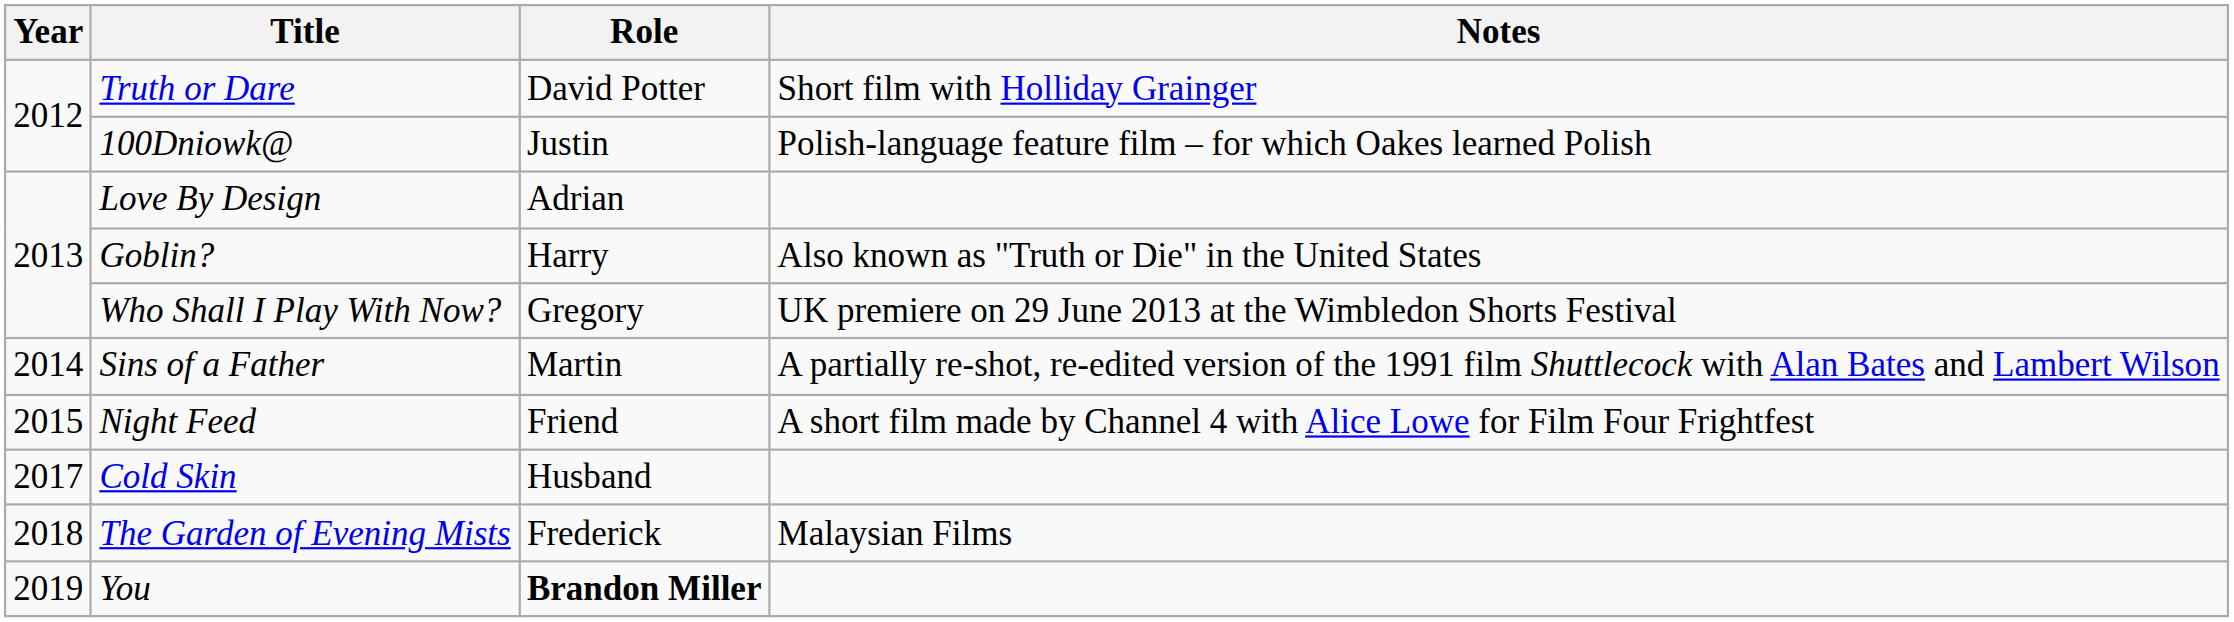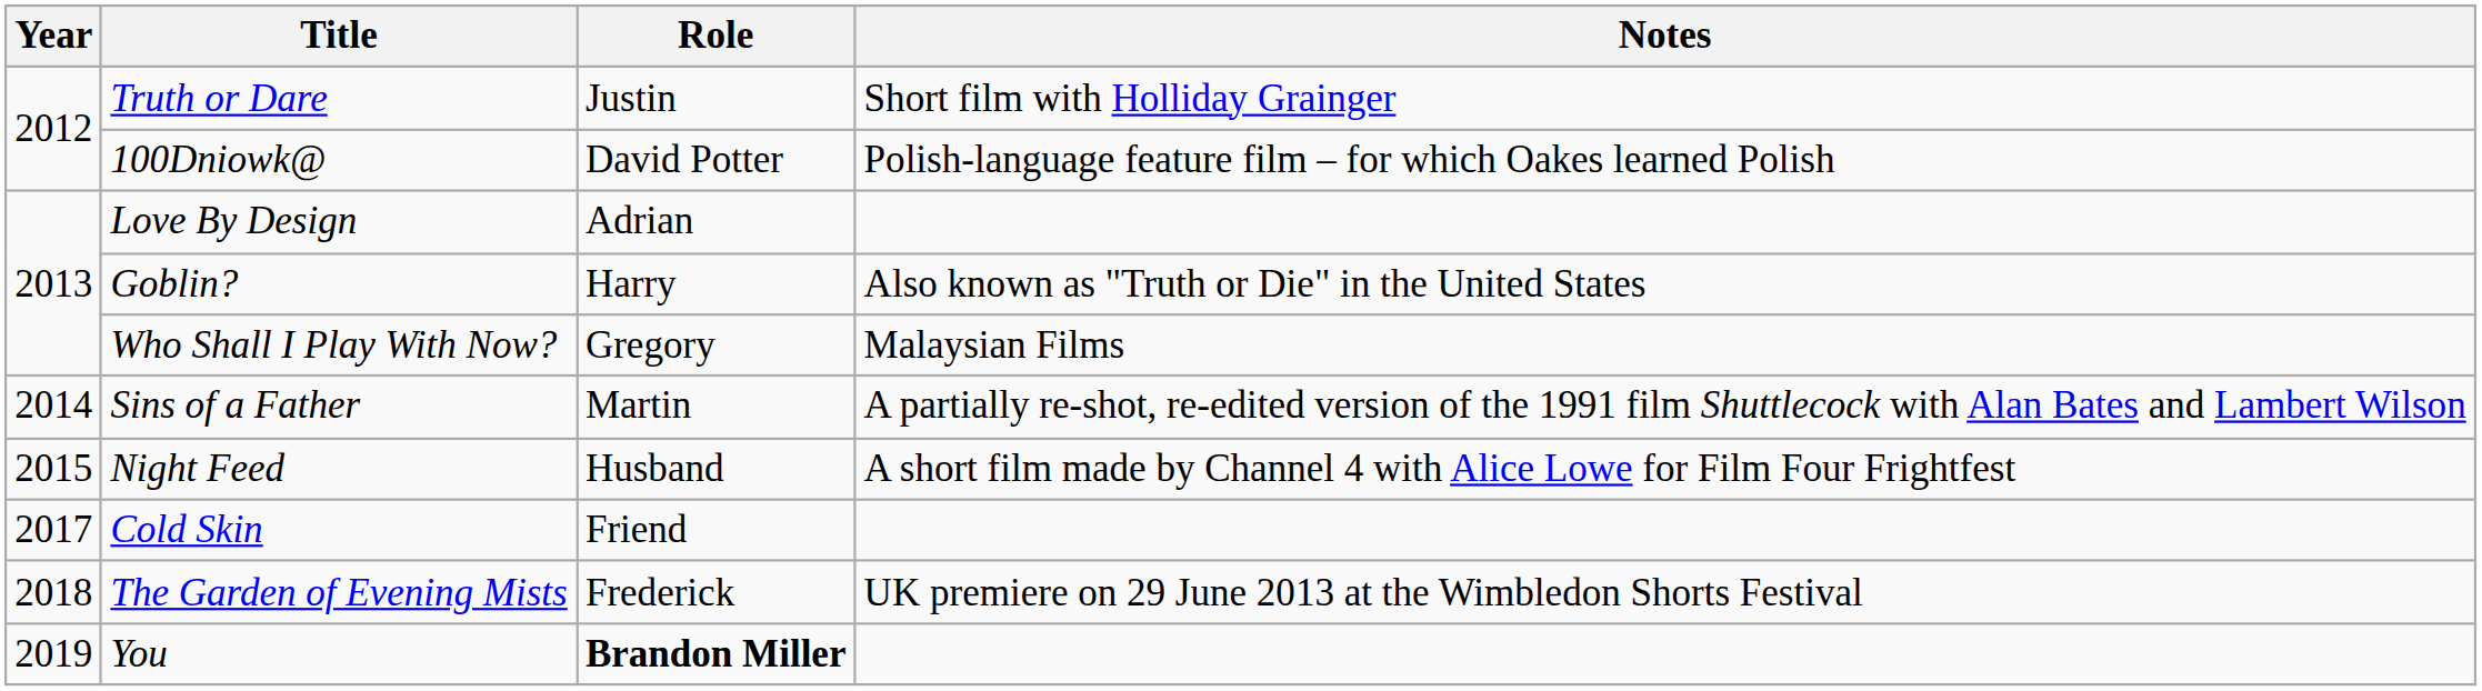Truth or Dare | Role: David Potter -> Justin
100Dniowk@ | Role: Justin -> David Potter
Who Shall I Play With Now? | Notes: UK premiere on 29 June 2013 at the Wimbledon Shorts Festival -> Malaysian Films
Night Feed | Role: Friend -> Husband
Cold Skin | Role: Husband -> Friend
The Garden of Evening Mists | Notes: Malaysian Films -> UK premiere on 29 June 2013 at the Wimbledon Shorts Festival
